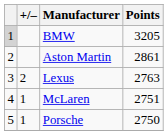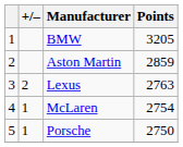BMW | column 1: lightgrey background -> no background
Aston Martin | Points: 2861 -> 2859
McLaren | Points: 2751 -> 2754
